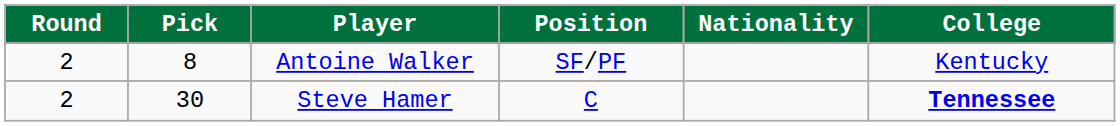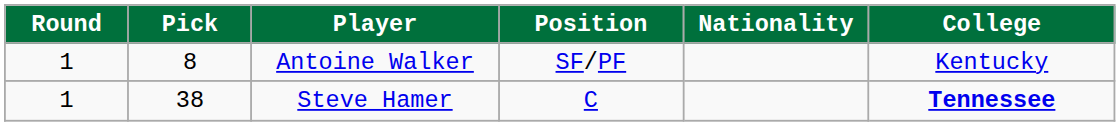Antoine Walker | Round: 2 -> 1
Steve Hamer | Round: 2 -> 1
Steve Hamer | Pick: 30 -> 38
